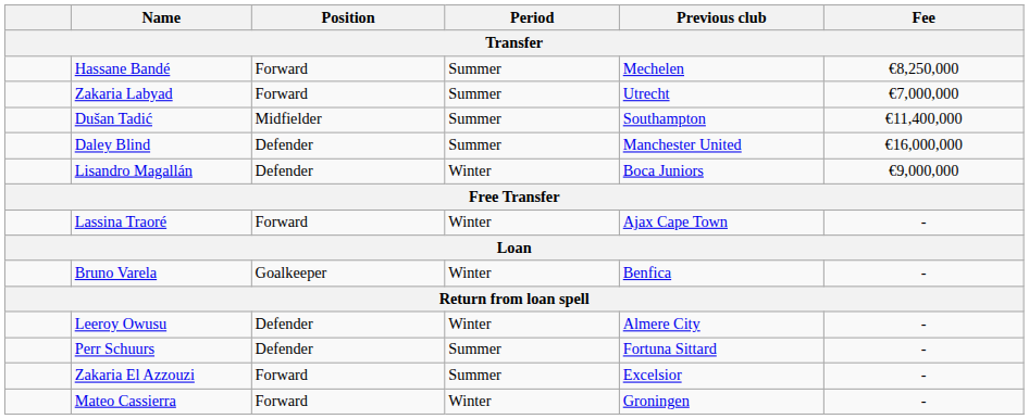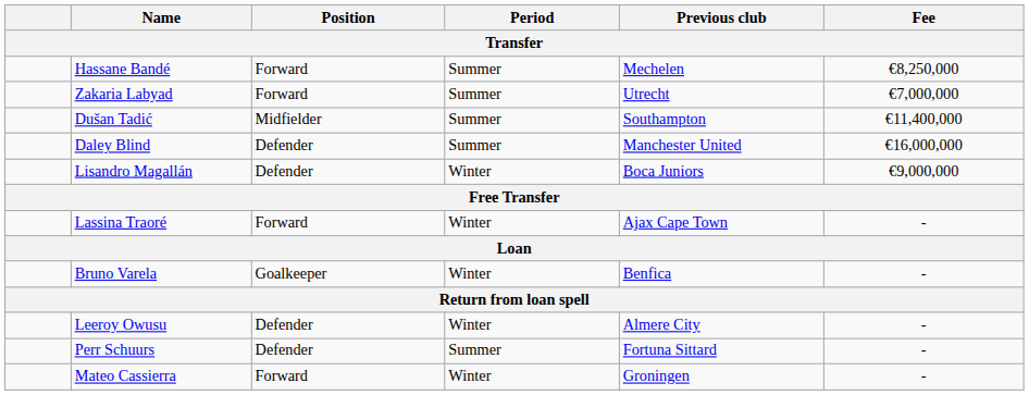- row: Zakaria El Azzouzi | Forward | Summer | Excelsior | -
